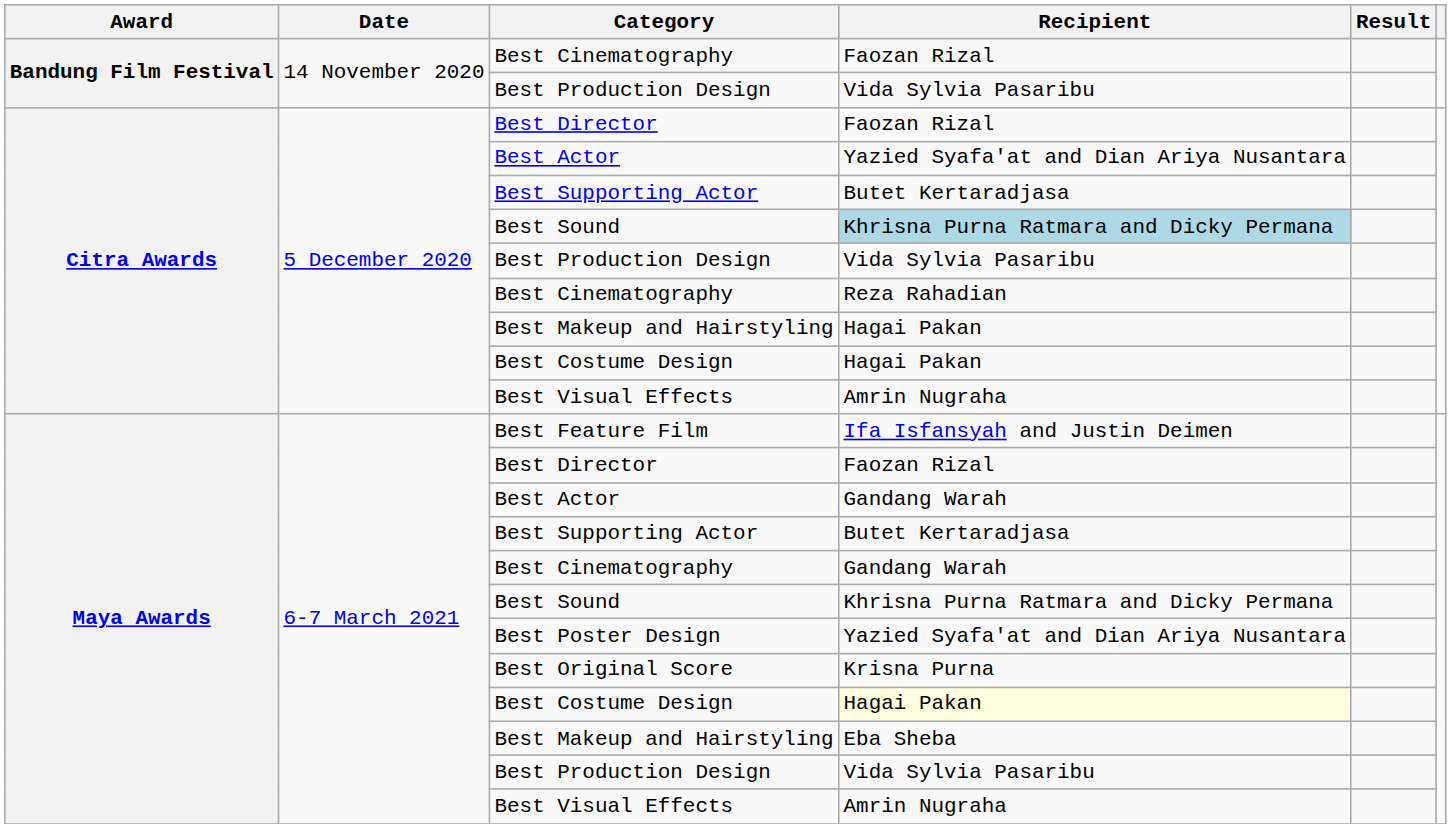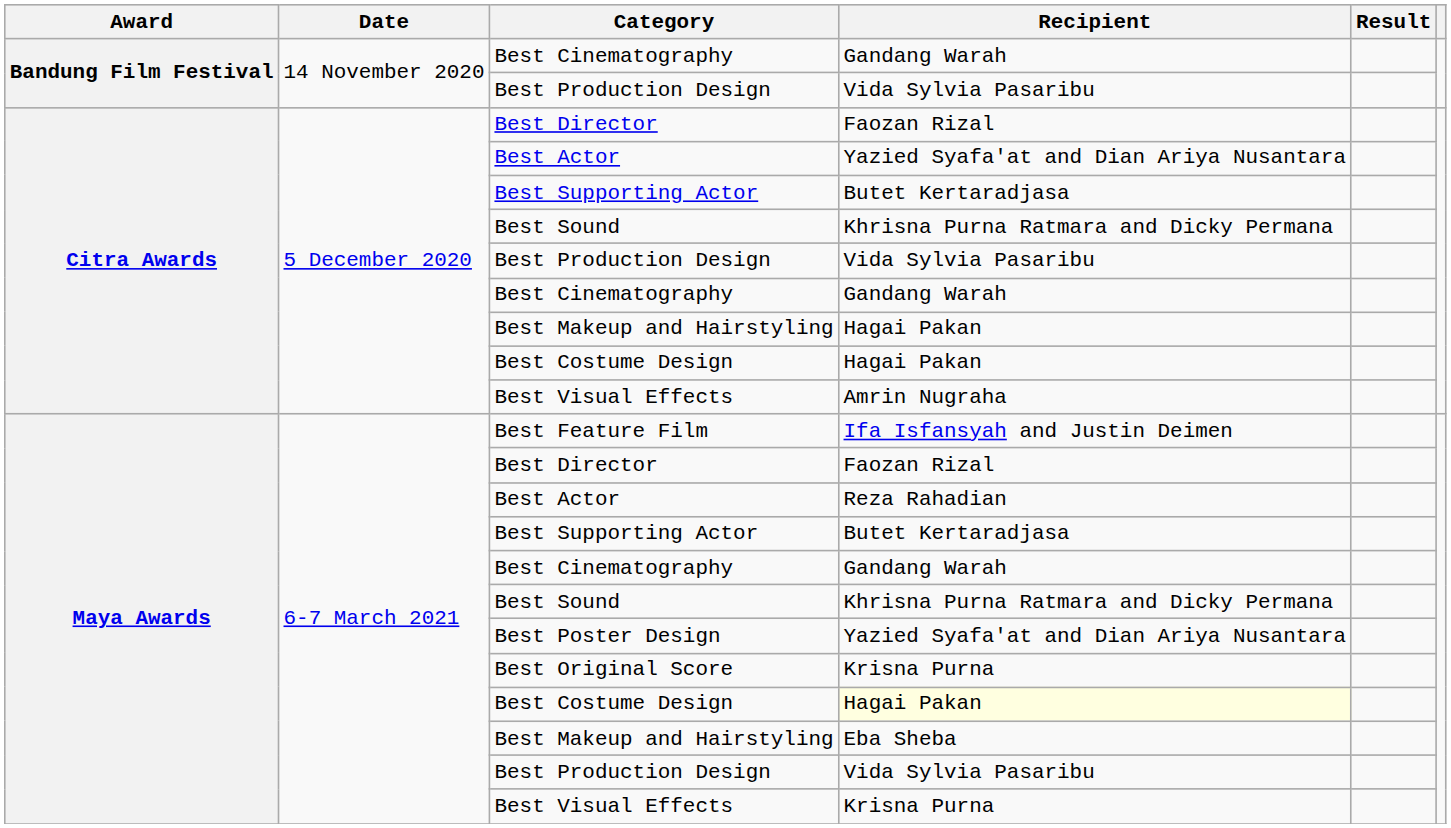Bandung Film Festival / Best Cinematography | Recipient: Faozan Rizal -> Gandang Warah
Citra Awards / Best Sound | Recipient: lightblue background -> no background
Citra Awards / Best Cinematography | Recipient: Reza Rahadian -> Gandang Warah
Maya Awards / Best Actor | Recipient: Gandang Warah -> Reza Rahadian
Maya Awards / Best Visual Effects | Recipient: Amrin Nugraha -> Krisna Purna
